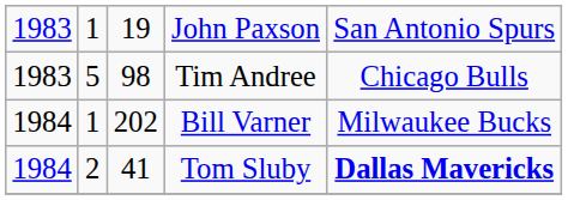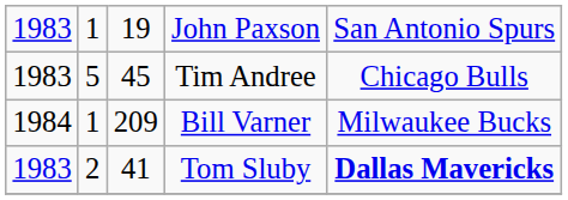Tim Andree | column 3: 98 -> 45
Bill Varner | column 3: 202 -> 209
Tom Sluby | column 1: 1984 -> 1983
